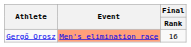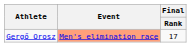Gergő Orosz | Final / Rank: 16 -> 17
